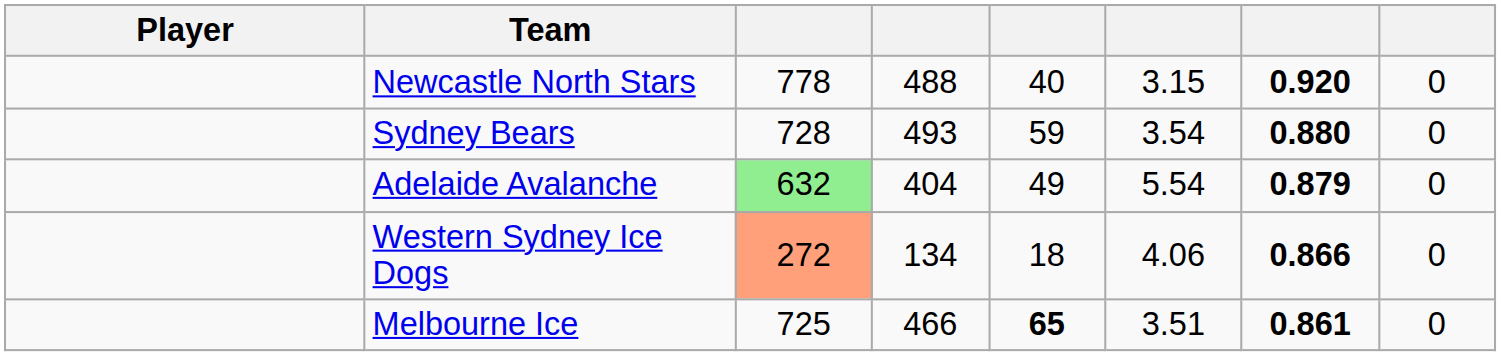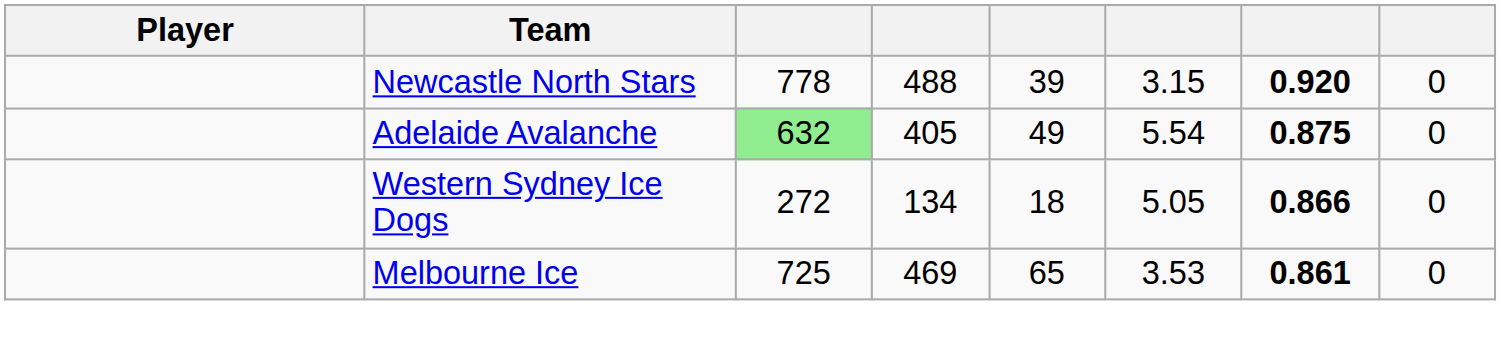Newcastle North Stars | column 5: 40 -> 39
- row: Sydney Bears | 728 | 493 | 59 | 3.54 | 0.880 | 0
Adelaide Avalanche | column 4: 404 -> 405
Adelaide Avalanche | column 7: 0.879 -> 0.875
Western Sydney Ice Dogs | column 3: lightsalmon background -> no background
Western Sydney Ice Dogs | column 6: 4.06 -> 5.05
Melbourne Ice | column 4: 466 -> 469
Melbourne Ice | column 5: bold -> normal
Melbourne Ice | column 6: 3.51 -> 3.53
